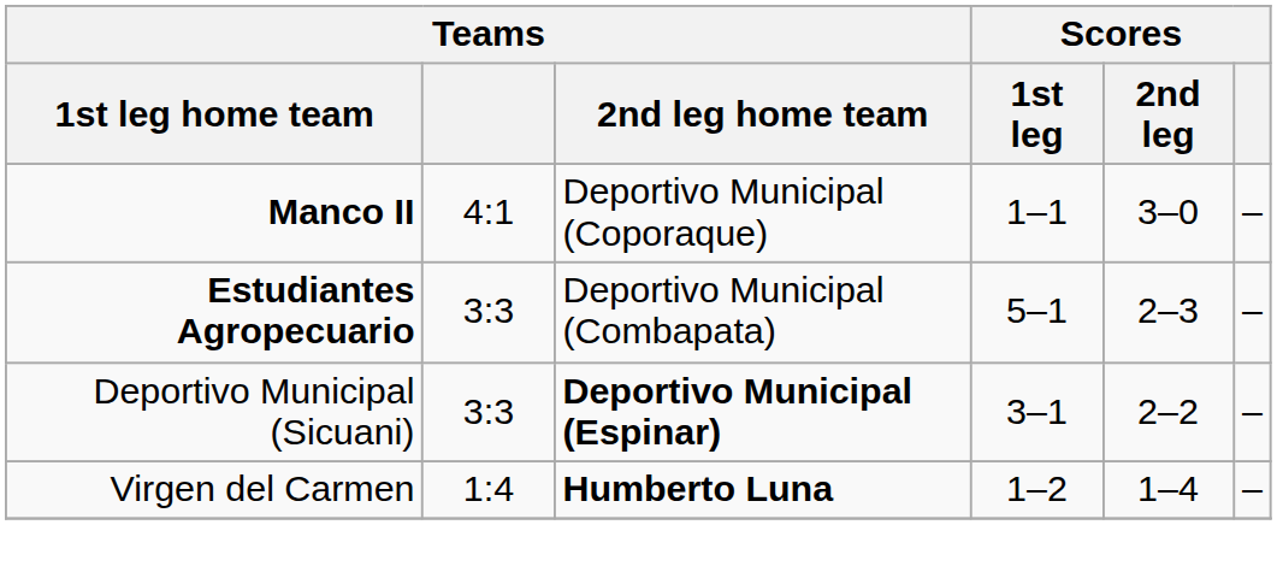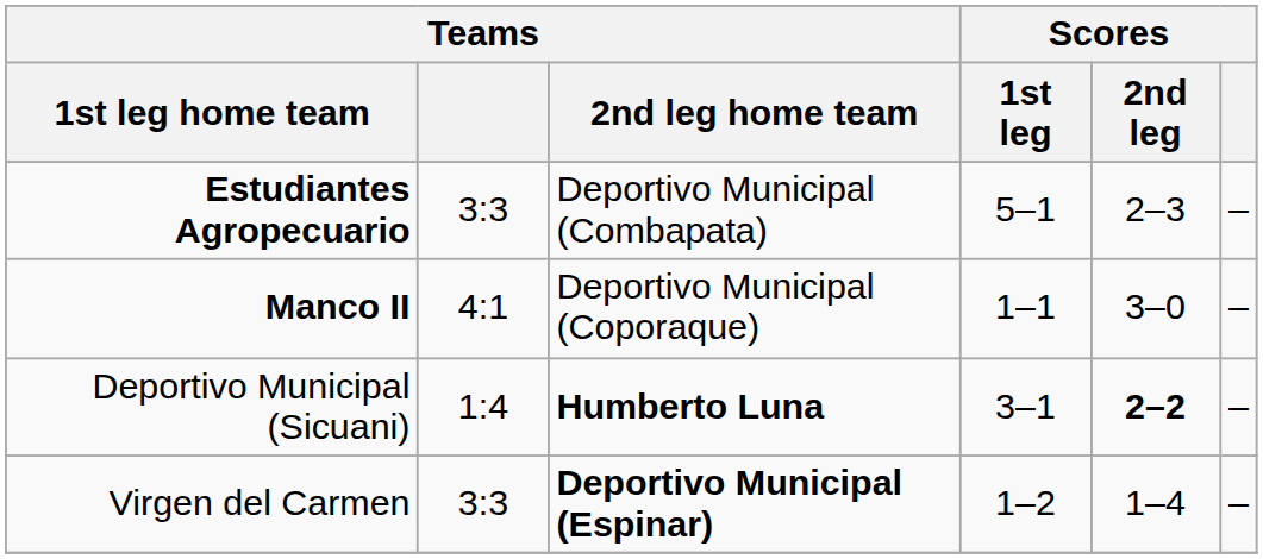rows swapped: Estudiantes Agropecuario <-> Manco II
Deportivo Municipal (Sicuani) | Teams: 3:3 -> 1:4
Deportivo Municipal (Sicuani) | Teams / 2nd leg home team: Deportivo Municipal (Espinar) -> Humberto Luna
Deportivo Municipal (Sicuani) | Scores / 2nd leg: normal -> bold
Virgen del Carmen | Teams: 1:4 -> 3:3
Virgen del Carmen | Teams / 2nd leg home team: Humberto Luna -> Deportivo Municipal (Espinar)
